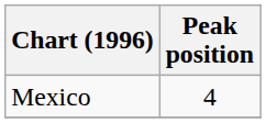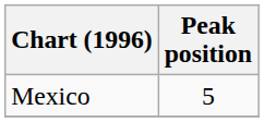Mexico | Peak position: 4 -> 5
